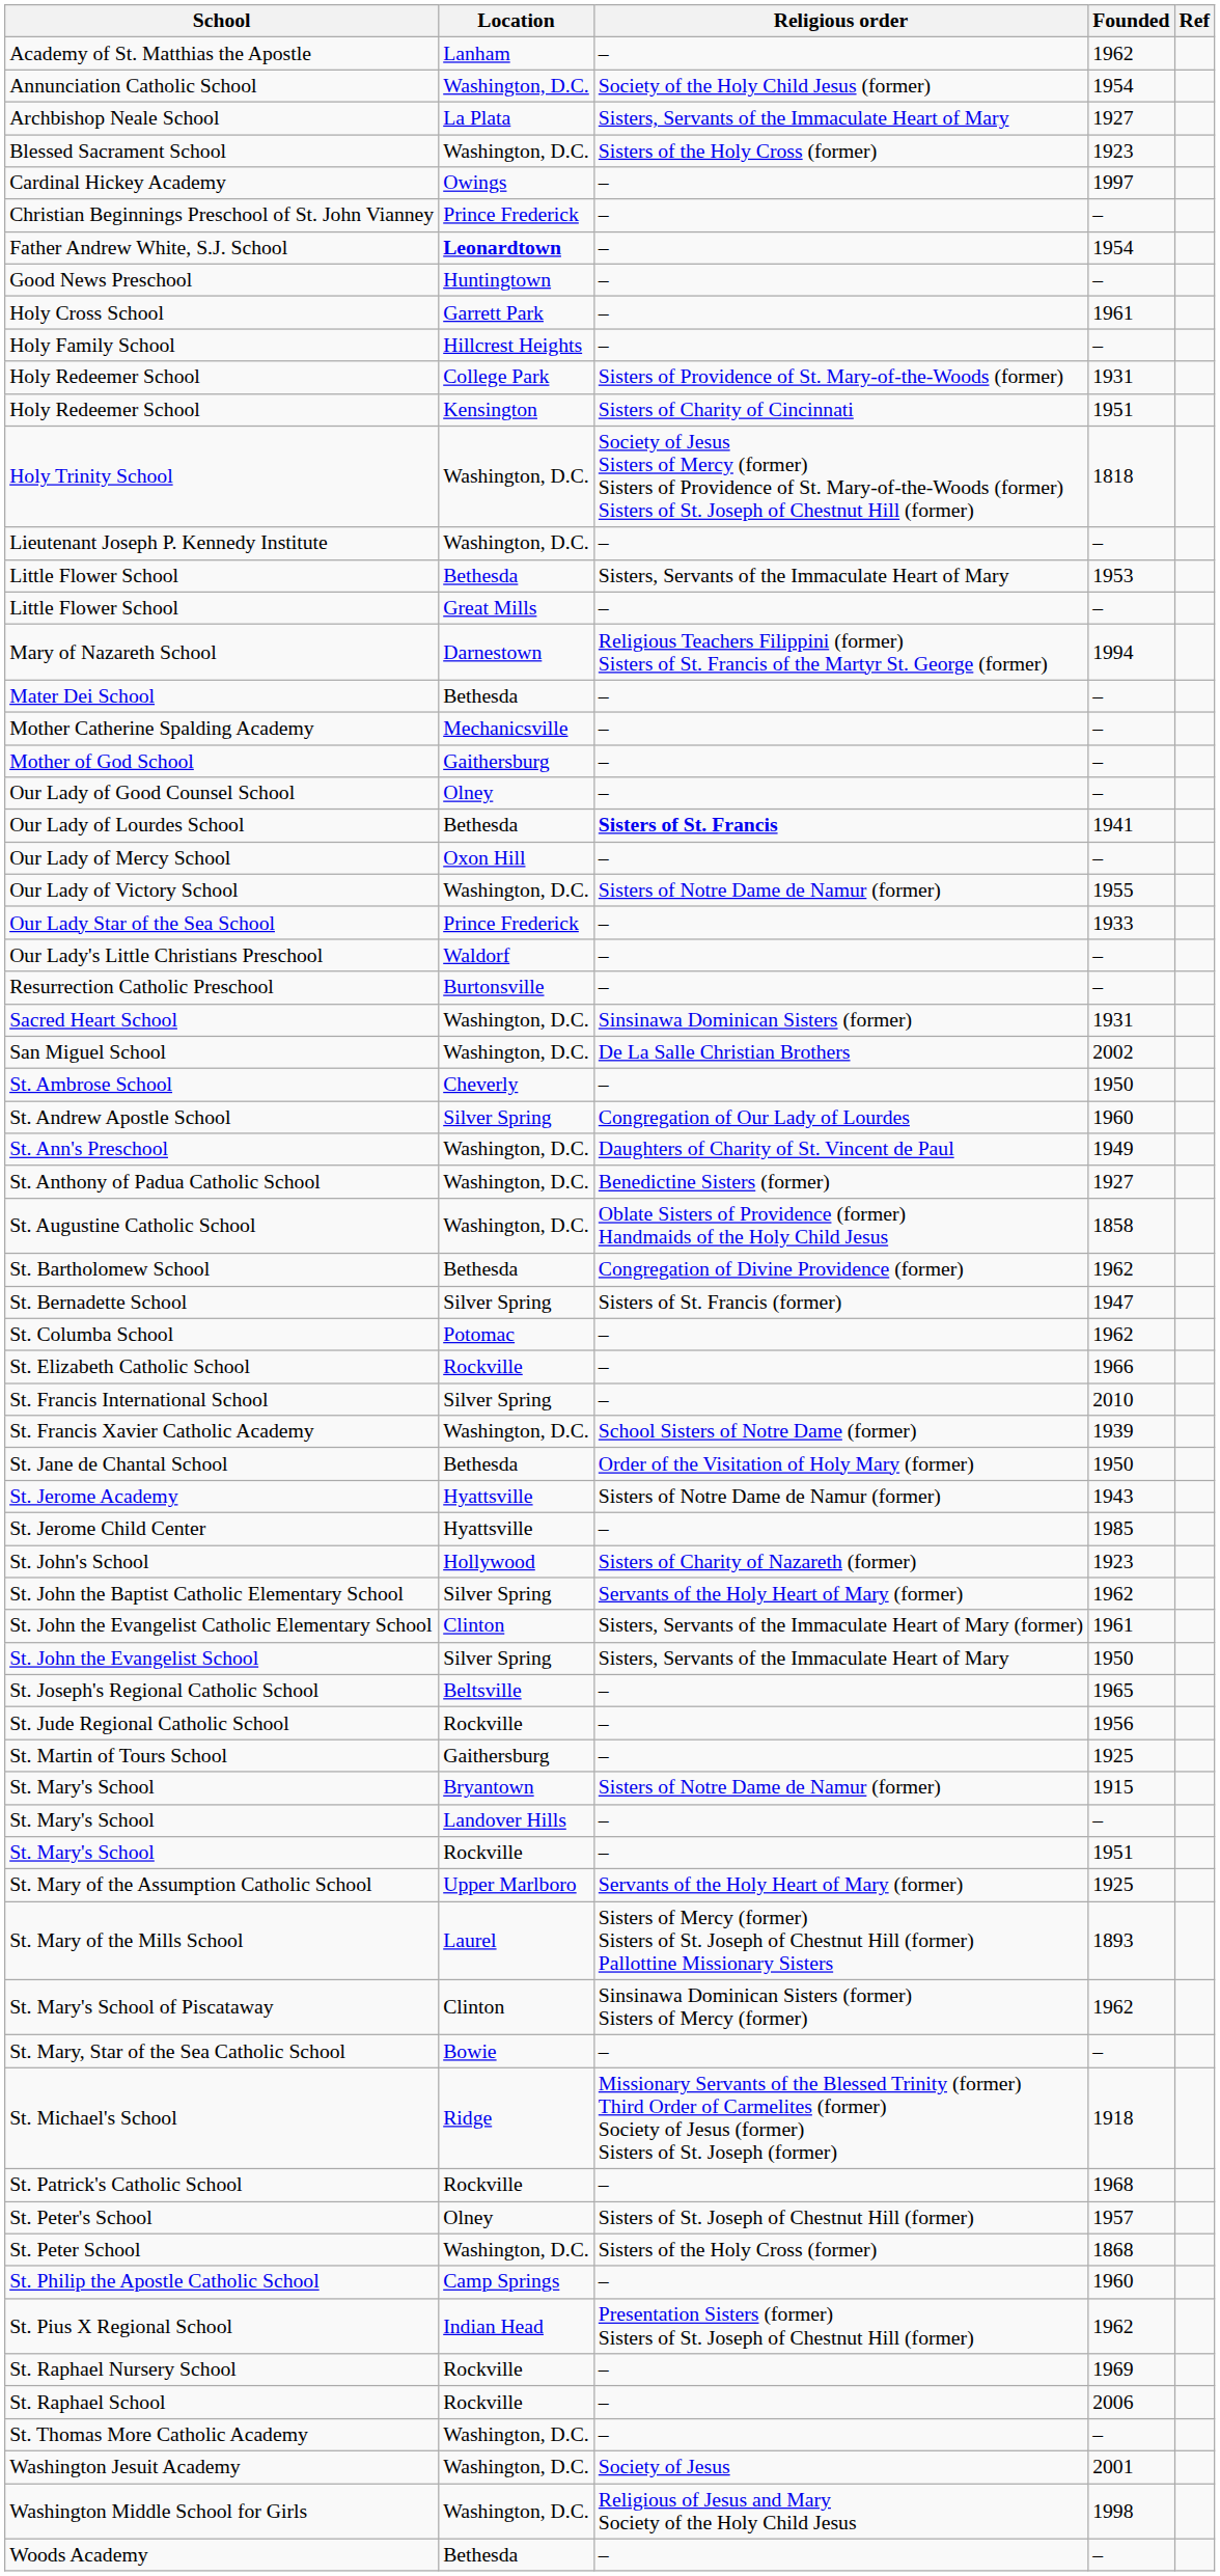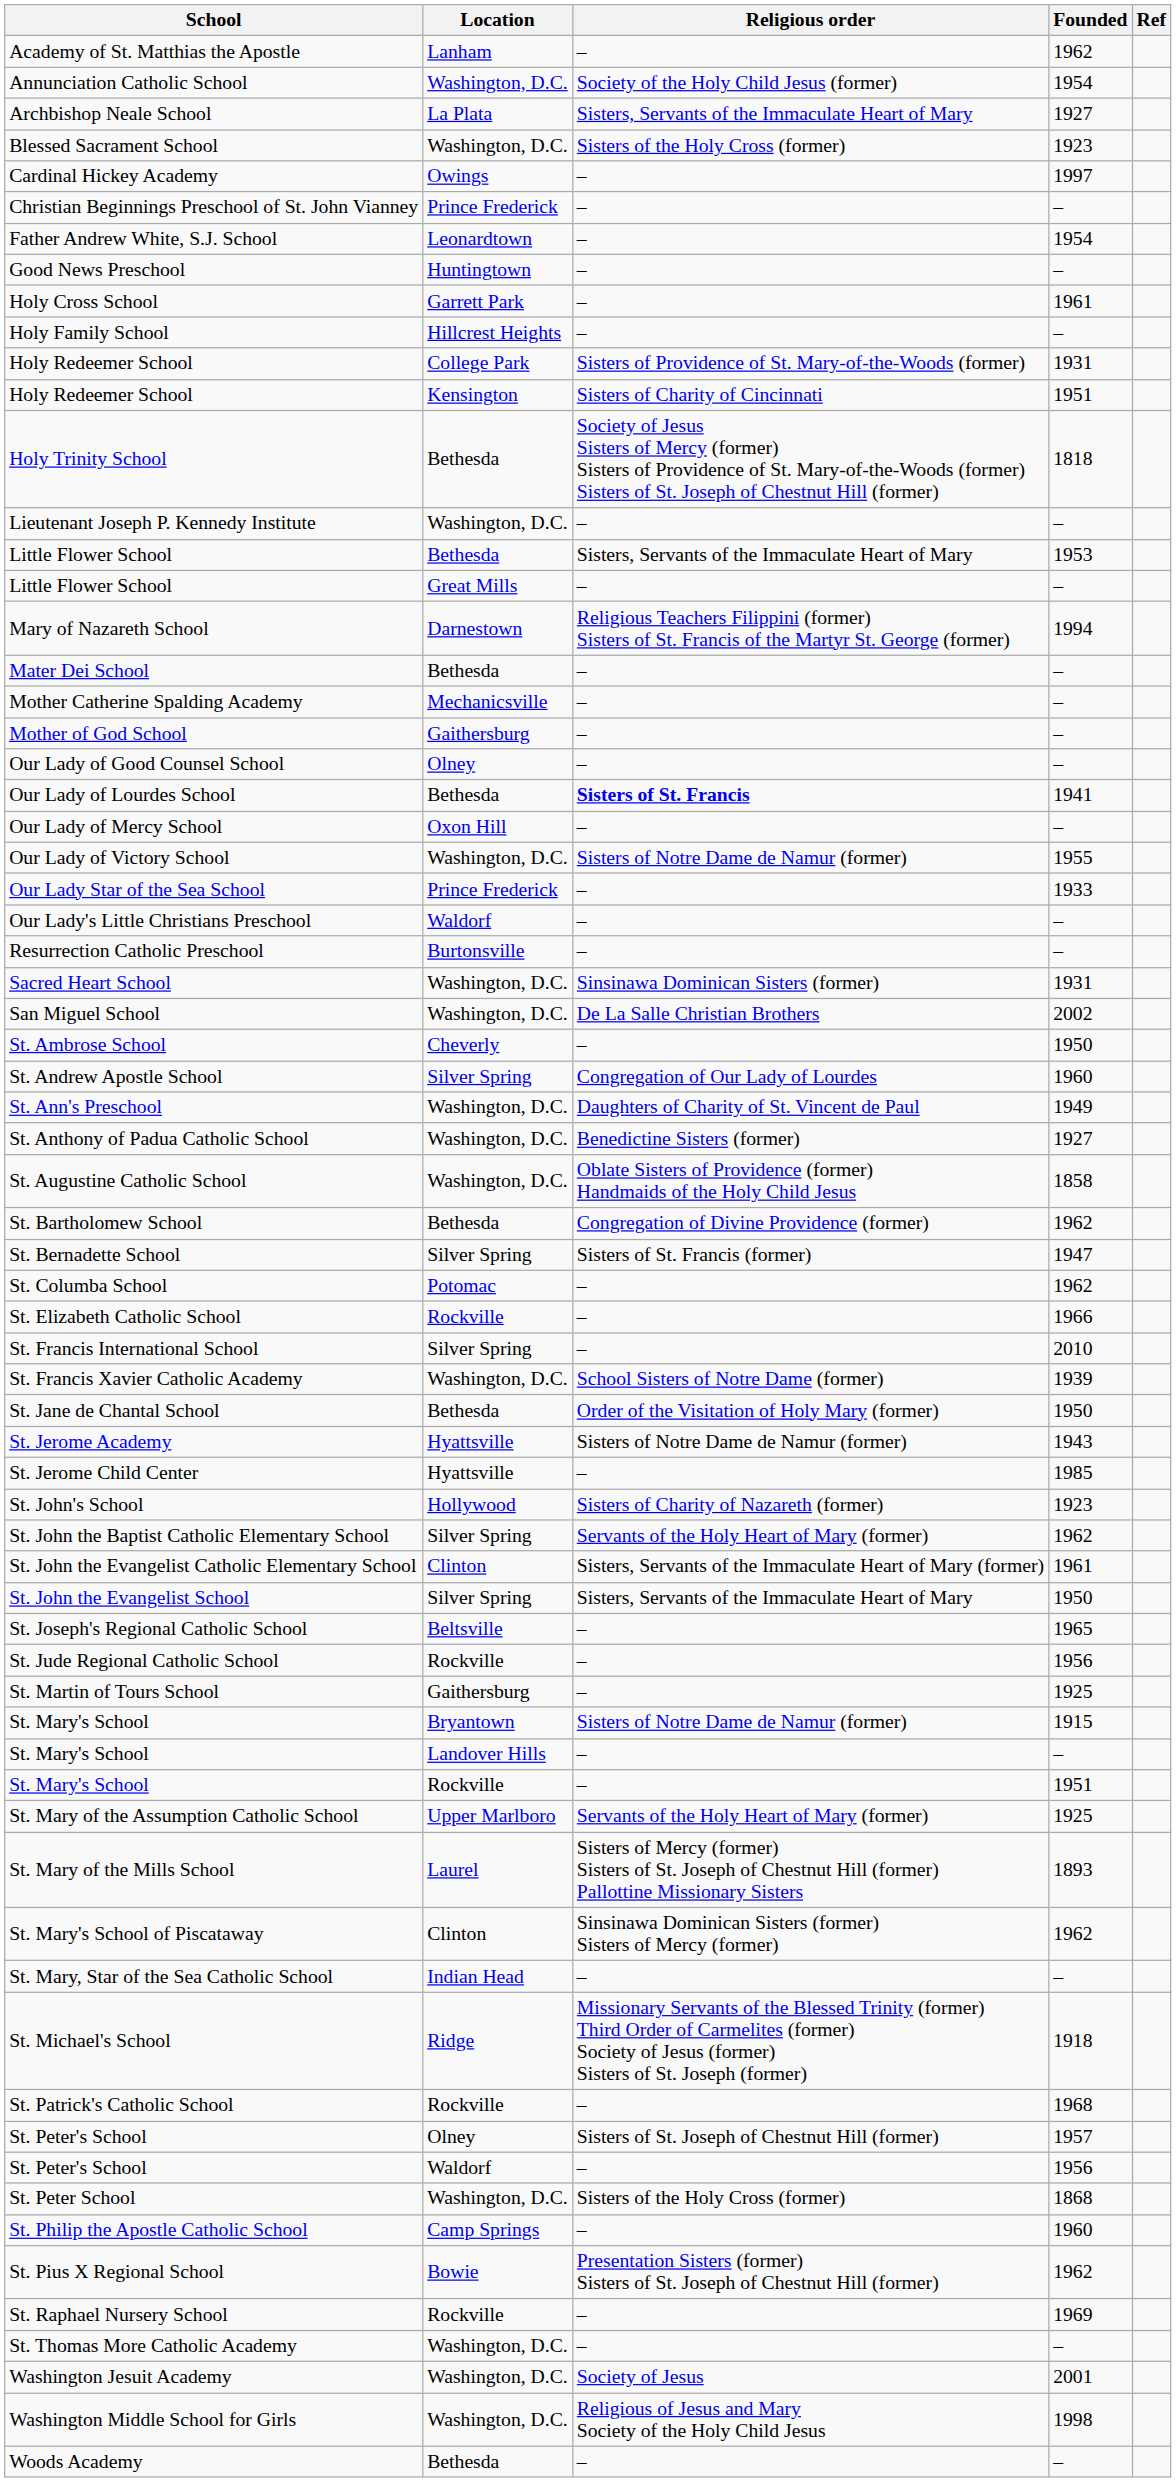Father Andrew White, S.J. School | Location: bold -> normal
Holy Trinity School | Location: Washington, D.C. -> Bethesda
St. Mary, Star of the Sea Catholic School | Location: Bowie -> Indian Head
+ row: St. Peter's School | Waldorf | – | 1956
St. Pius X Regional School | Location: Indian Head -> Bowie
- row: St. Raphael School | Rockville | – | 2006
